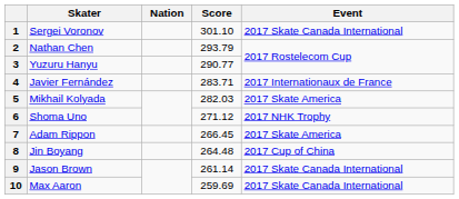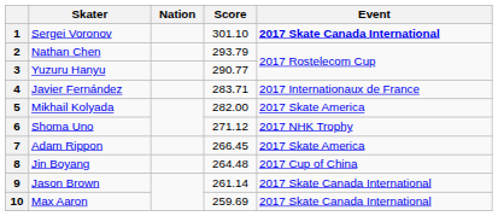1 | Event: normal -> bold
5 | Score: 282.03 -> 282.00
